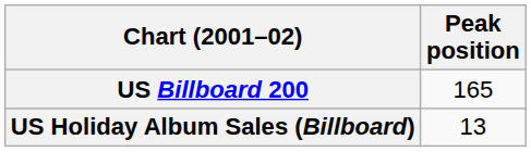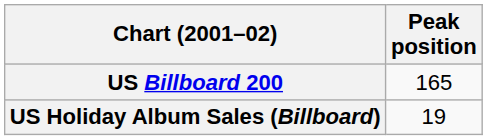US Holiday Album Sales (Billboard) | Peak position: 13 -> 19
